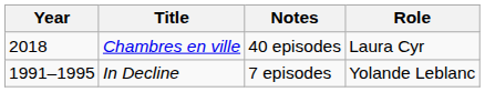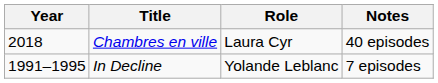columns swapped: Role <-> Notes
